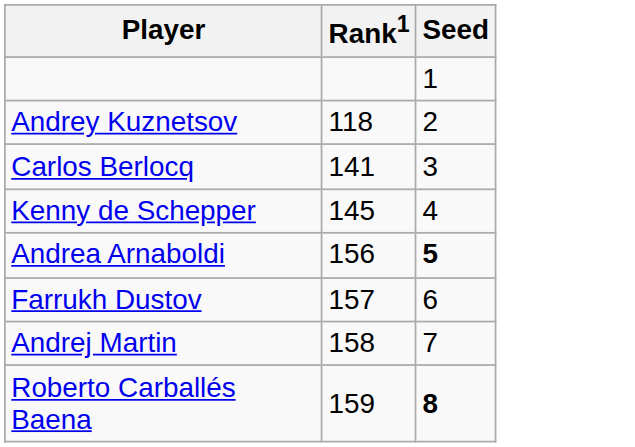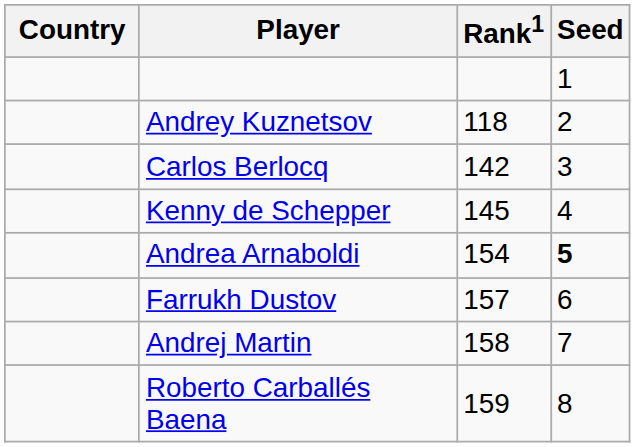+ column: Country
Carlos Berlocq | Rank1: 141 -> 142
Andrea Arnaboldi | Rank1: 156 -> 154
Roberto Carballés Baena | Seed: bold -> normal
